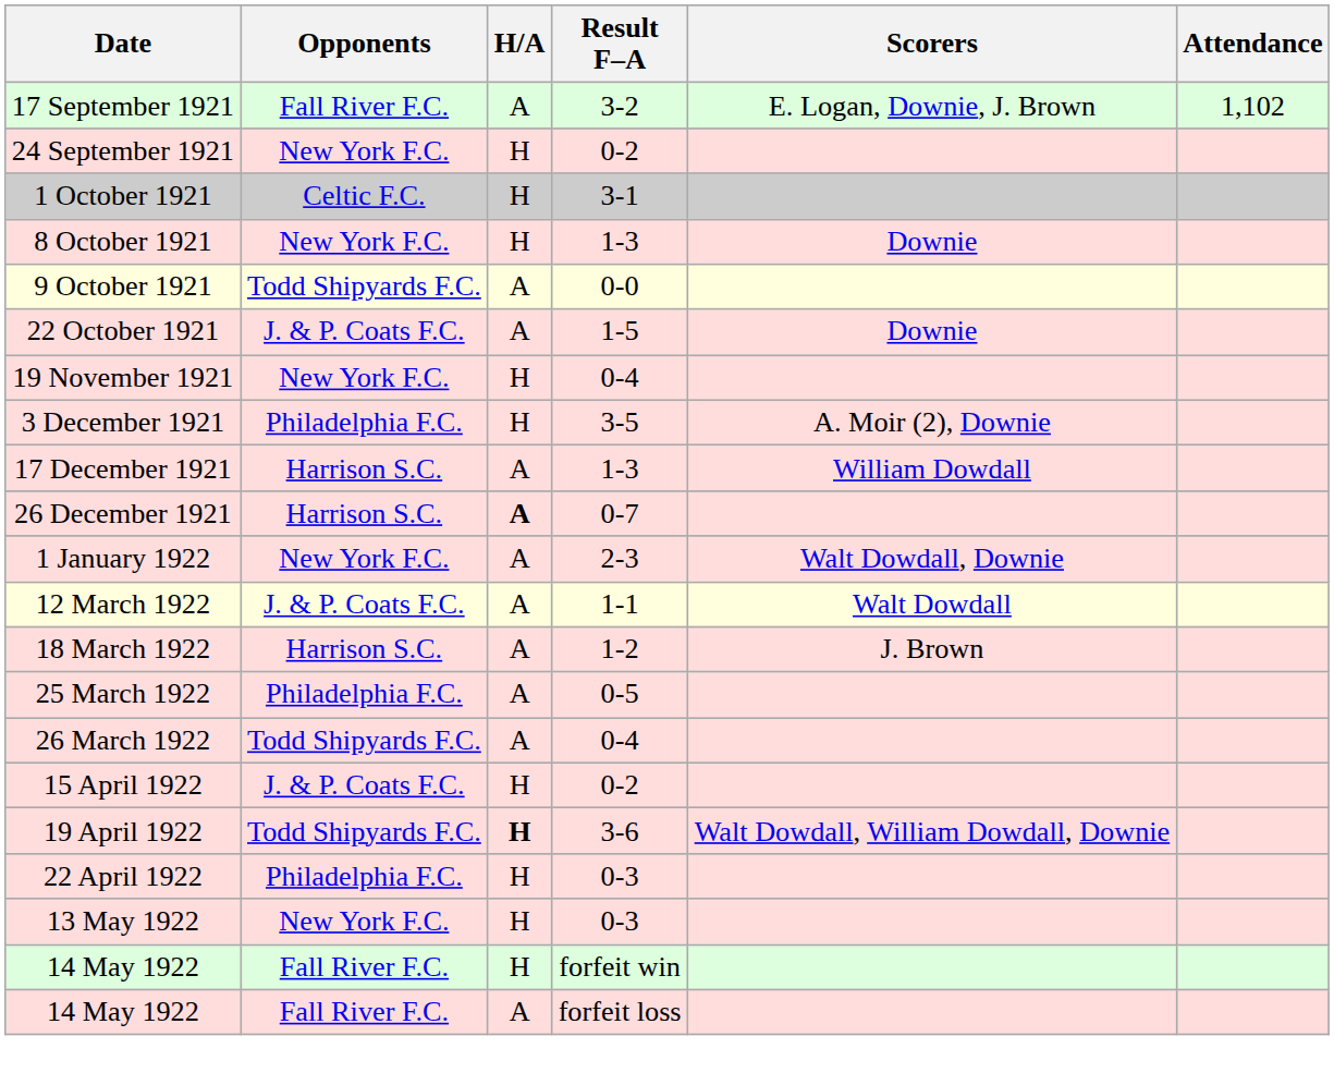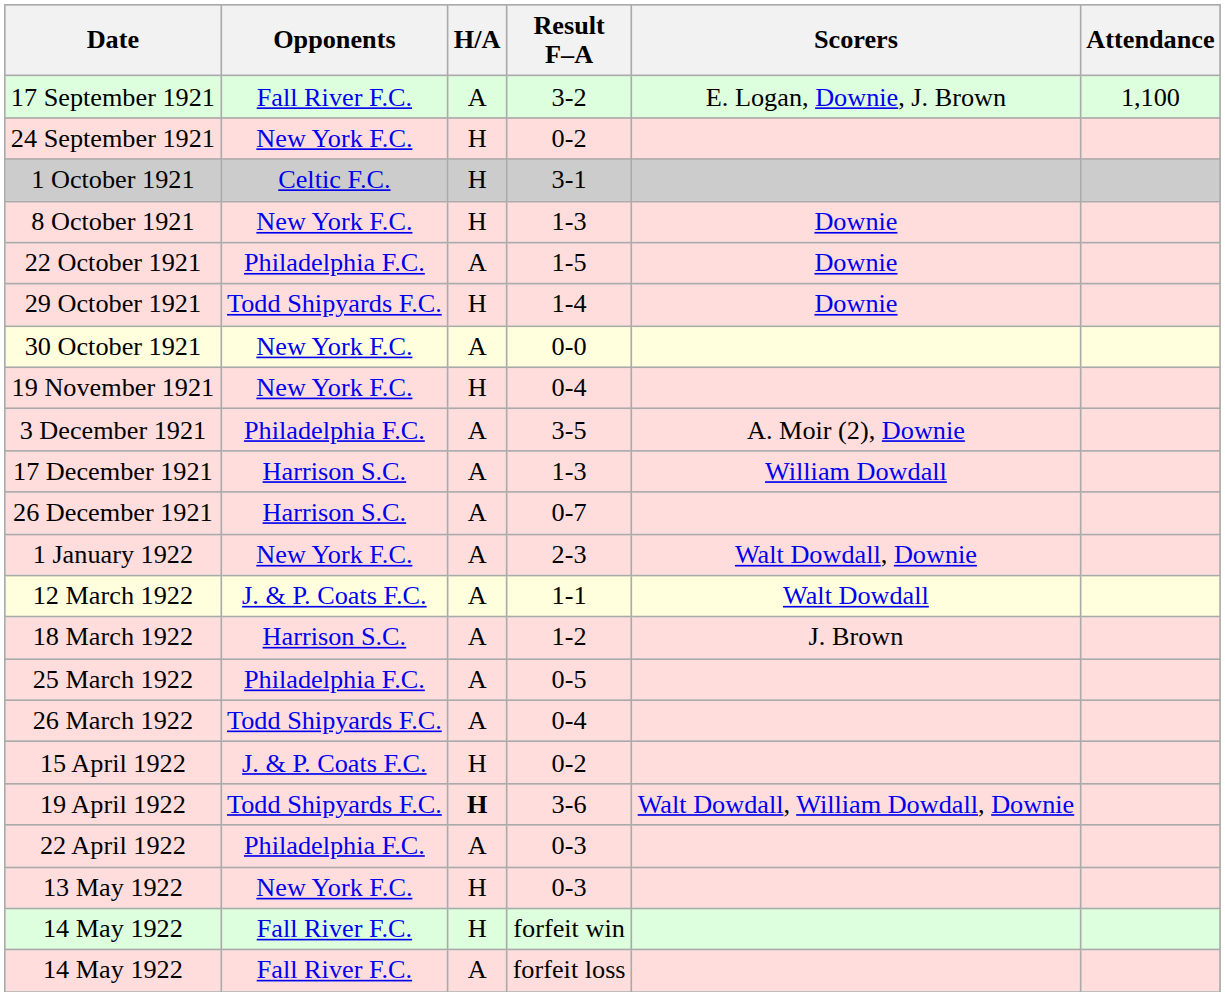17 September 1921 | Attendance: 1,102 -> 1,100
- row: 9 October 1921 | Todd Shipyards F.C. | A | 0-0
22 October 1921 | Opponents: J. & P. Coats F.C. -> Philadelphia F.C.
+ row: 29 October 1921 | Todd Shipyards F.C. | H | 1-4 | Downie
+ row: 30 October 1921 | New York F.C. | A | 0-0
3 December 1921 | H/A: H -> A
26 December 1921 | H/A: bold -> normal
22 April 1922 | H/A: H -> A
